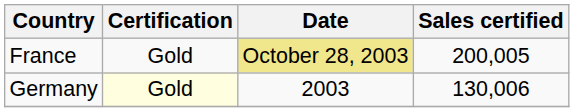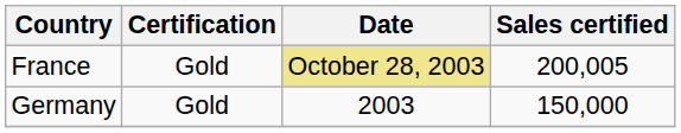Germany | Certification: lightyellow background -> no background
Germany | Sales certified: 130,006 -> 150,000
